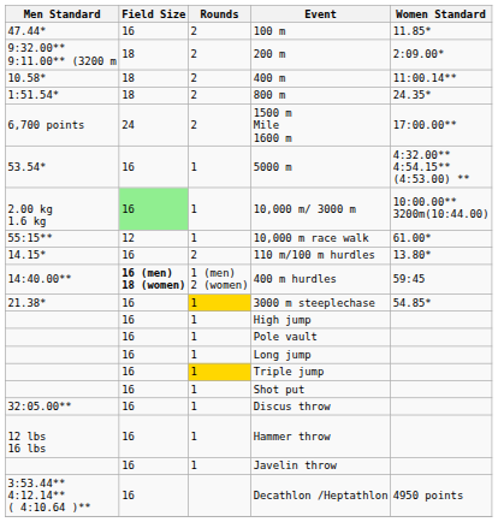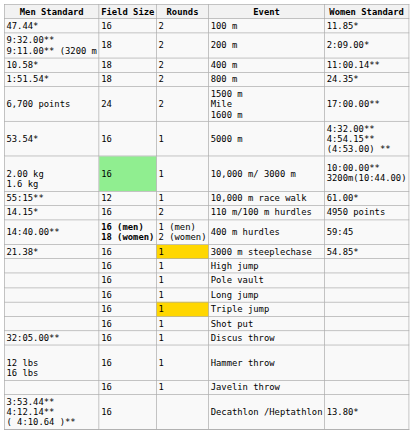110 m/100 m hurdles | Women Standard: 13.80* -> 4950 points
Decathlon /Heptathlon | Women Standard: 4950 points -> 13.80*
